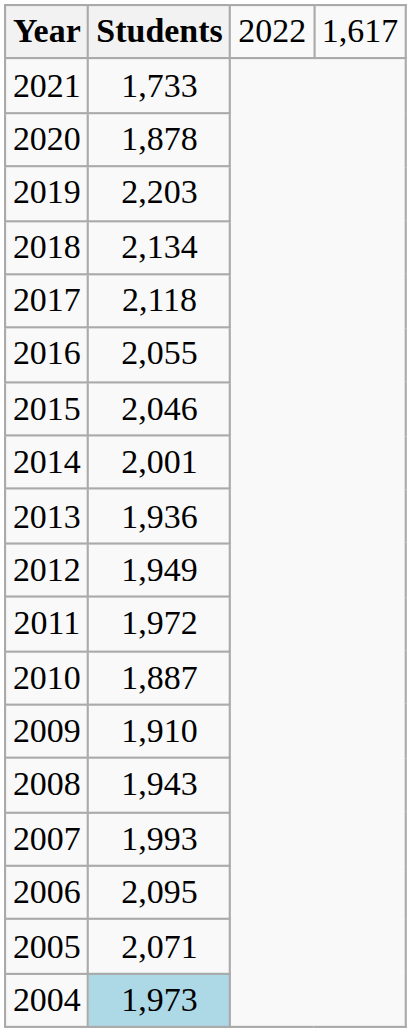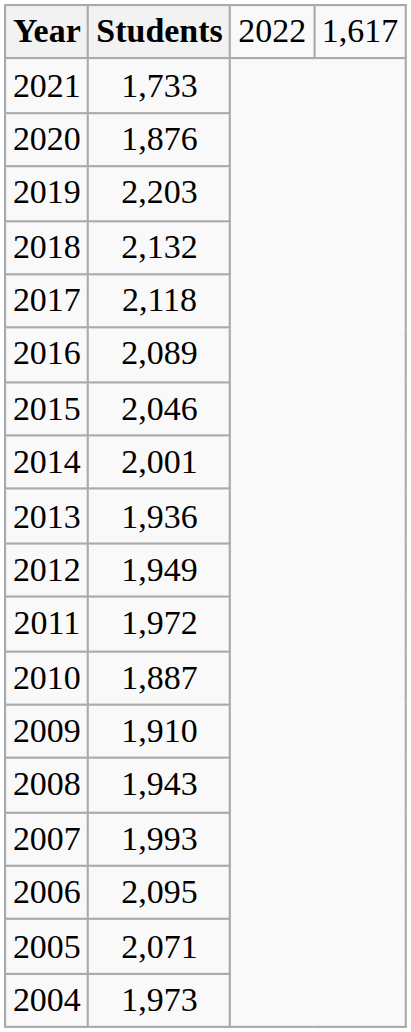2020 | column 2: 1,878 -> 1,876
2018 | column 2: 2,134 -> 2,132
2016 | column 2: 2,055 -> 2,089
2004 | column 2: lightblue background -> no background
